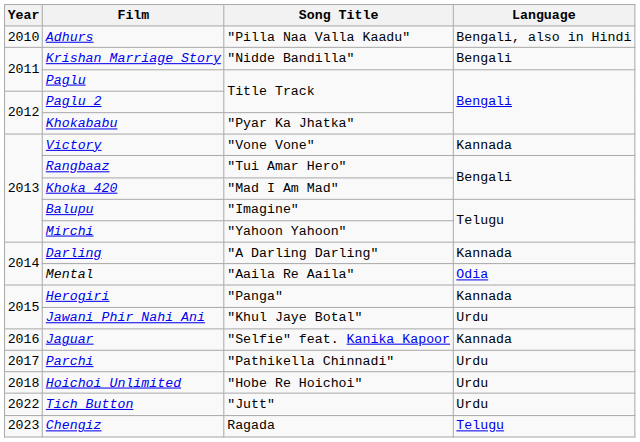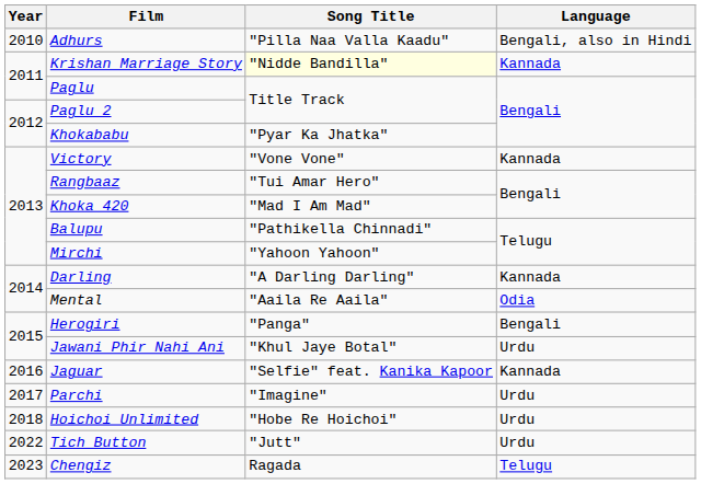Krishan Marriage Story | Song Title: no background -> lightyellow background
Krishan Marriage Story | Language: Bengali -> Kannada
Balupu | Song Title: "Imagine" -> "Pathikella Chinnadi"
Herogiri | Language: Kannada -> Bengali
Parchi | Song Title: "Pathikella Chinnadi" -> "Imagine"
